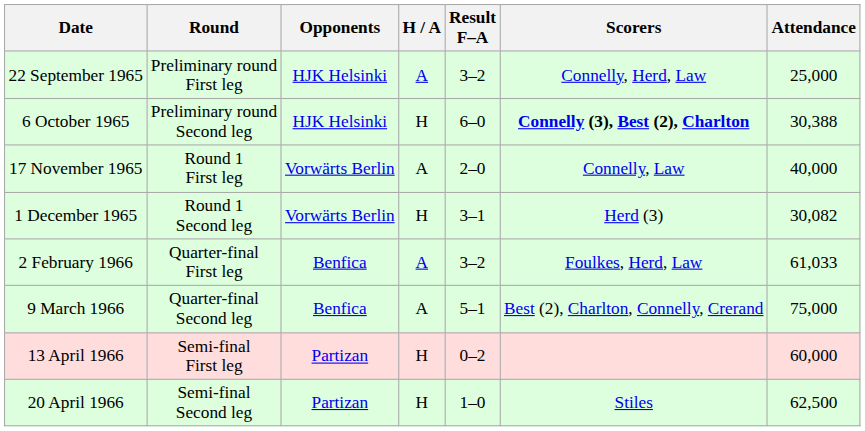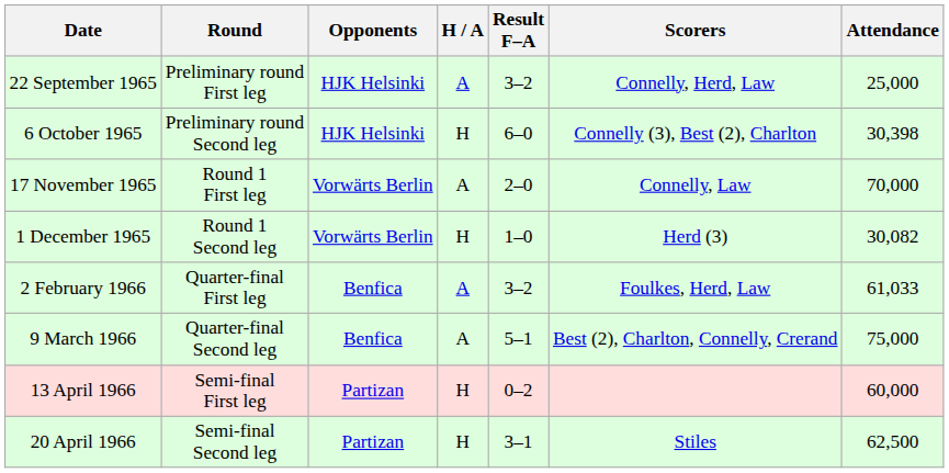6 October 1965 | Scorers: bold -> normal
6 October 1965 | Attendance: 30,388 -> 30,398
17 November 1965 | Attendance: 40,000 -> 70,000
1 December 1965 | Result F–A: 3–1 -> 1–0
20 April 1966 | Result F–A: 1–0 -> 3–1
